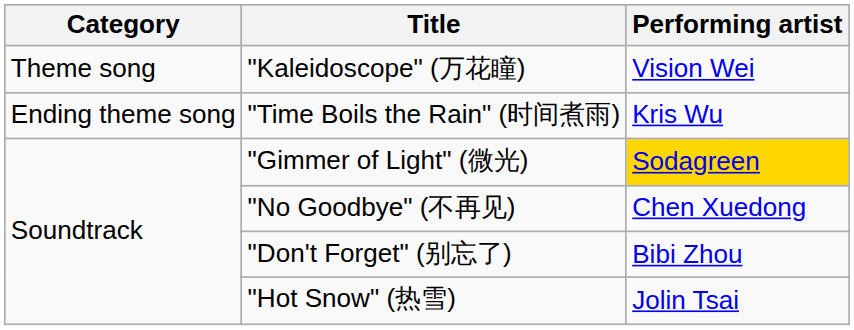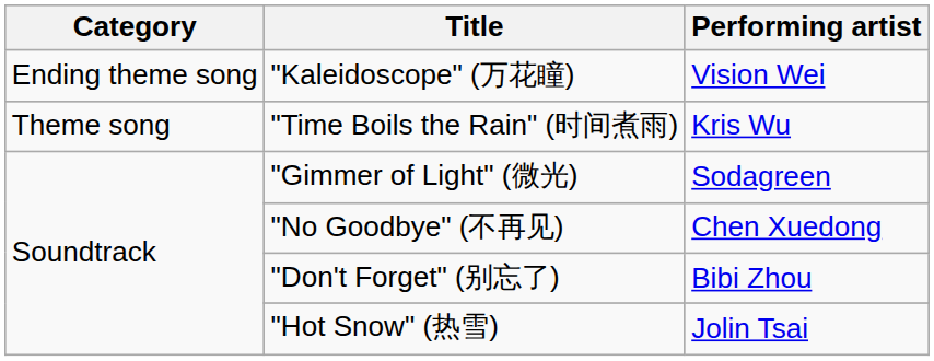"Kaleidoscope" (万花瞳) | Category: Theme song -> Ending theme song
"Time Boils the Rain" (时间煮雨) | Category: Ending theme song -> Theme song
"Gimmer of Light" (微光) | Performing artist: gold background -> no background
